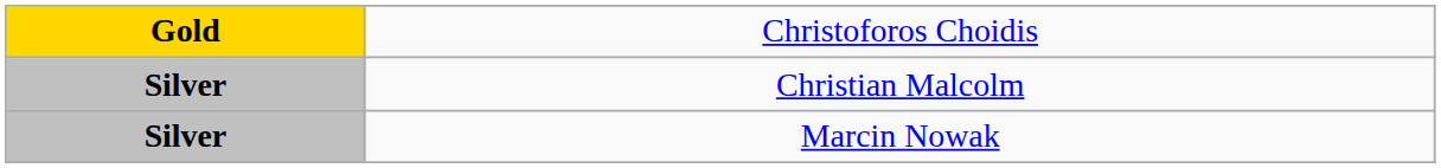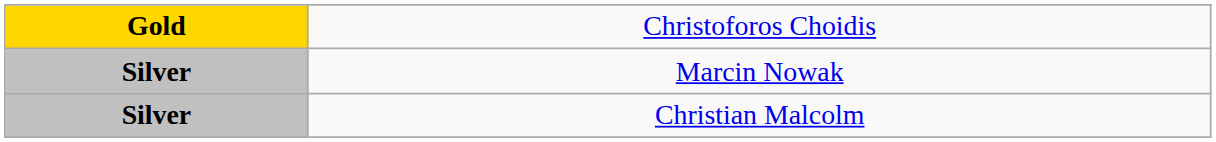rows swapped: Marcin Nowak <-> Christian Malcolm
